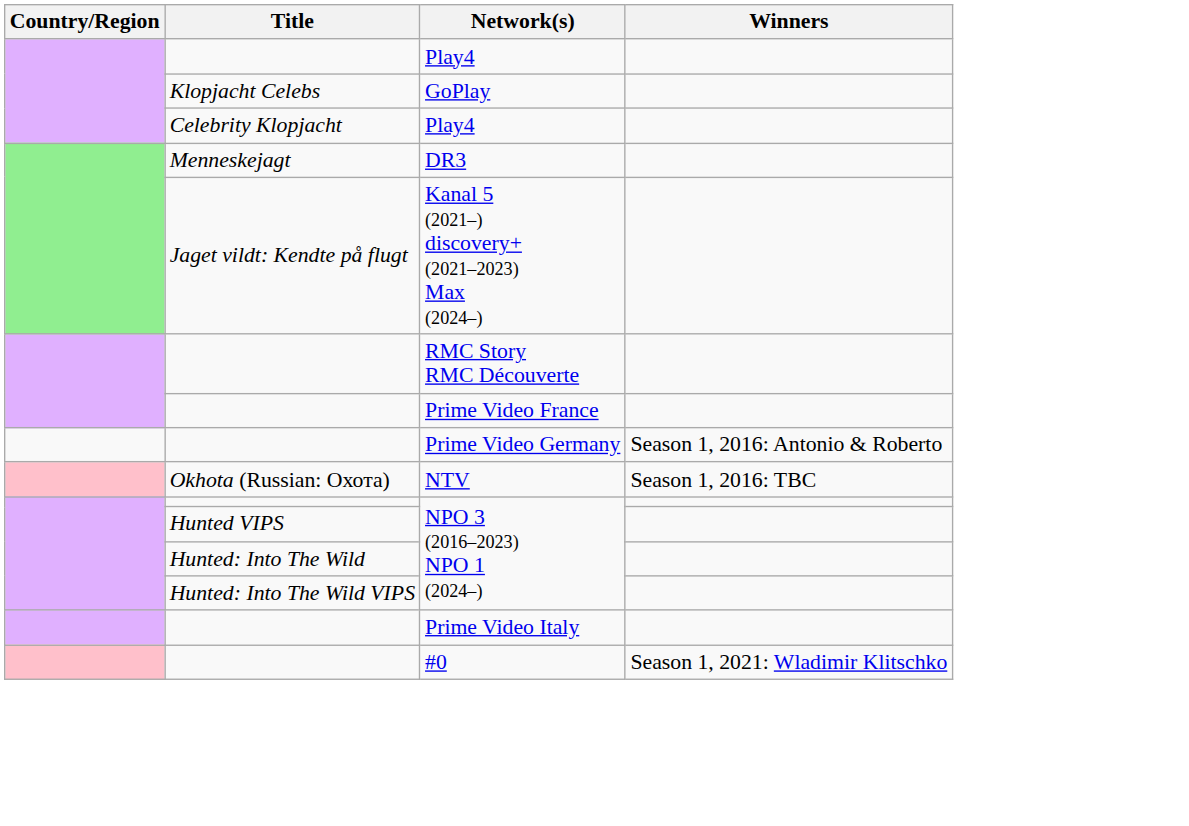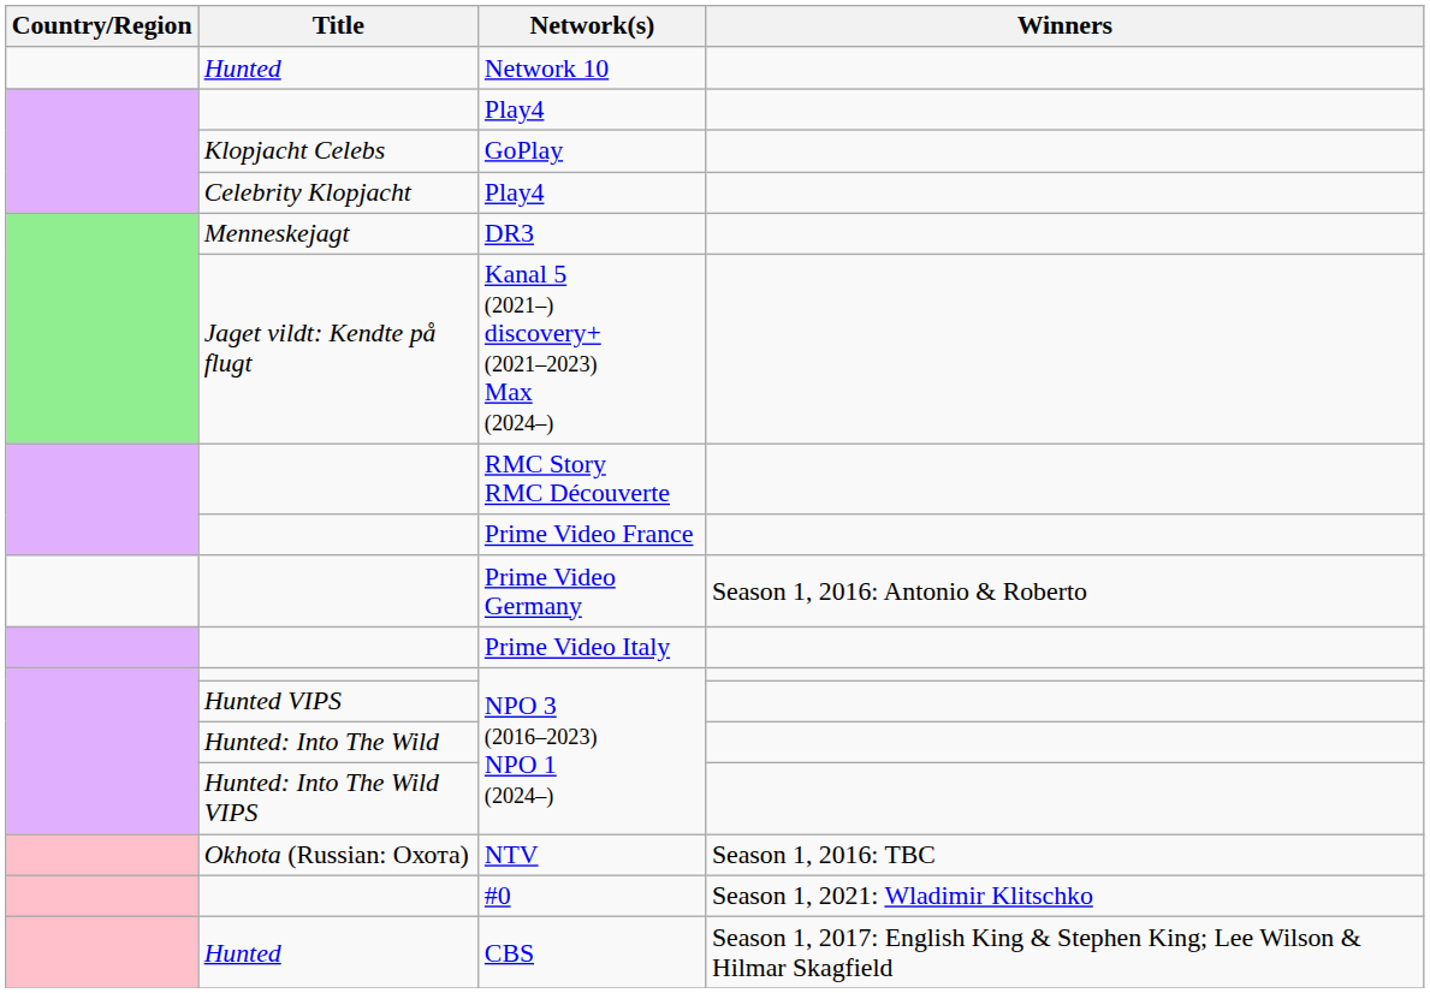+ row: Hunted | Network 10
rows swapped: Prime Video Italy <-> NTV
+ row: Hunted | CBS | Season 1, 2017: English King & Stephen King; Lee Wilson & Hilmar Skagfield
